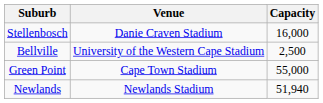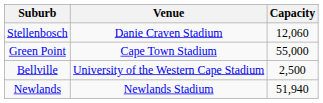Stellenbosch | Capacity: 16,000 -> 12,060
rows swapped: Bellville <-> Green Point
